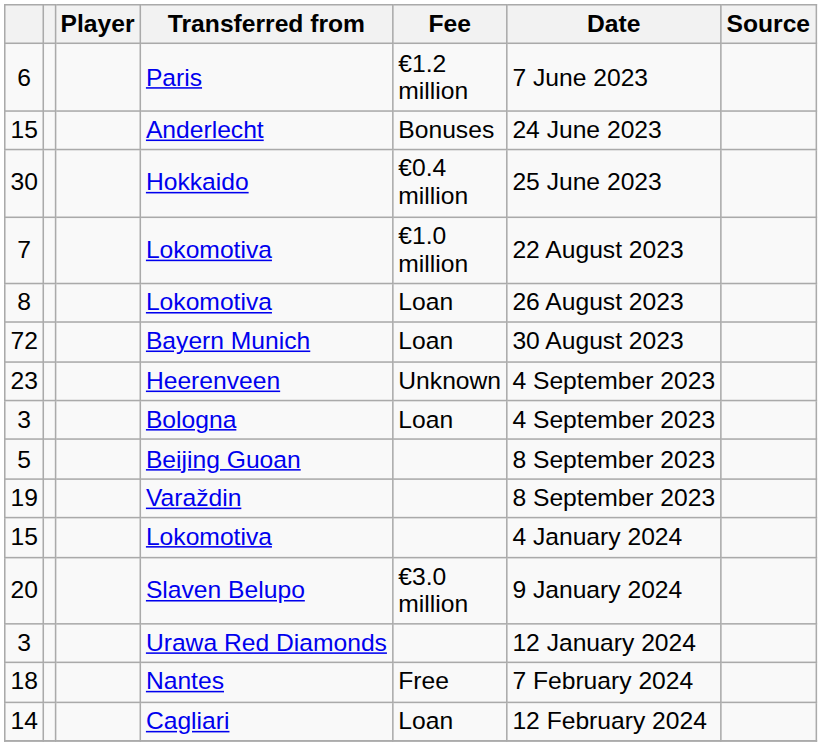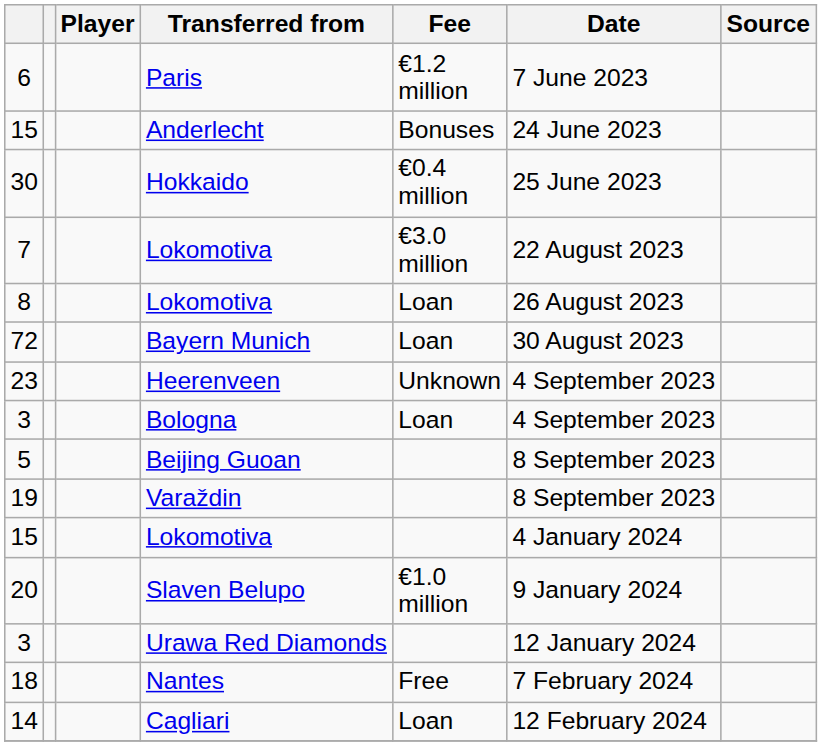7 | Fee: €1.0 million -> €3.0 million
20 | Fee: €3.0 million -> €1.0 million
